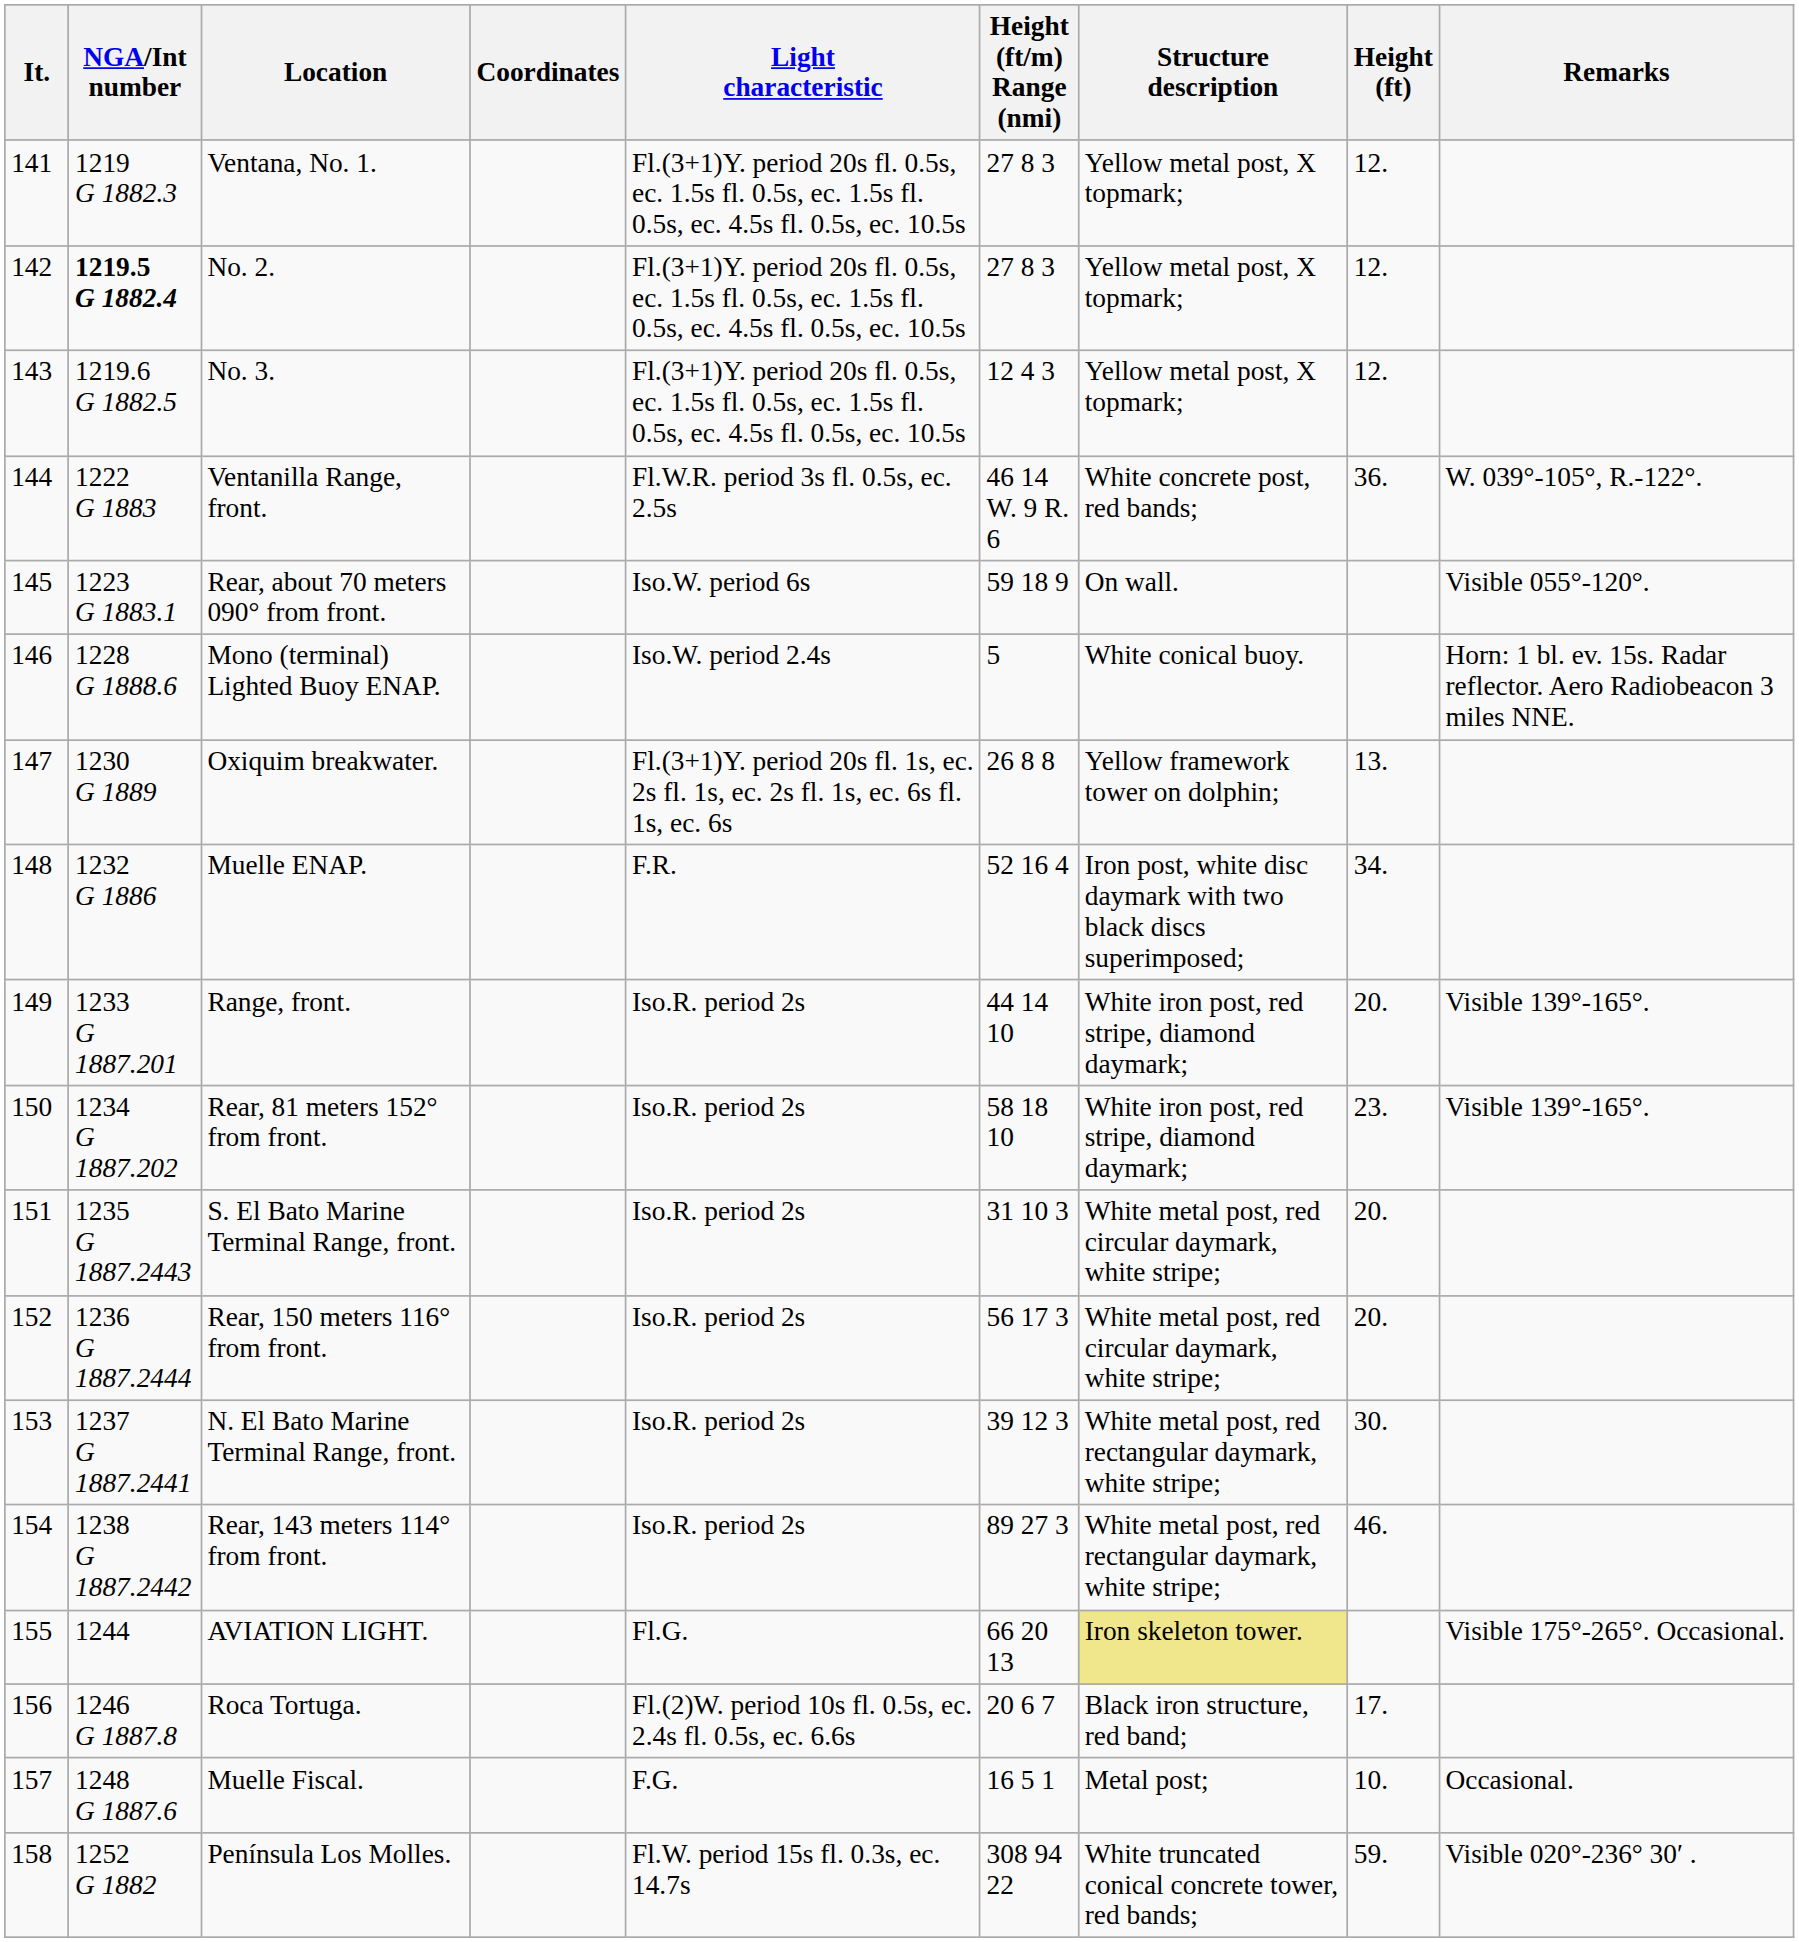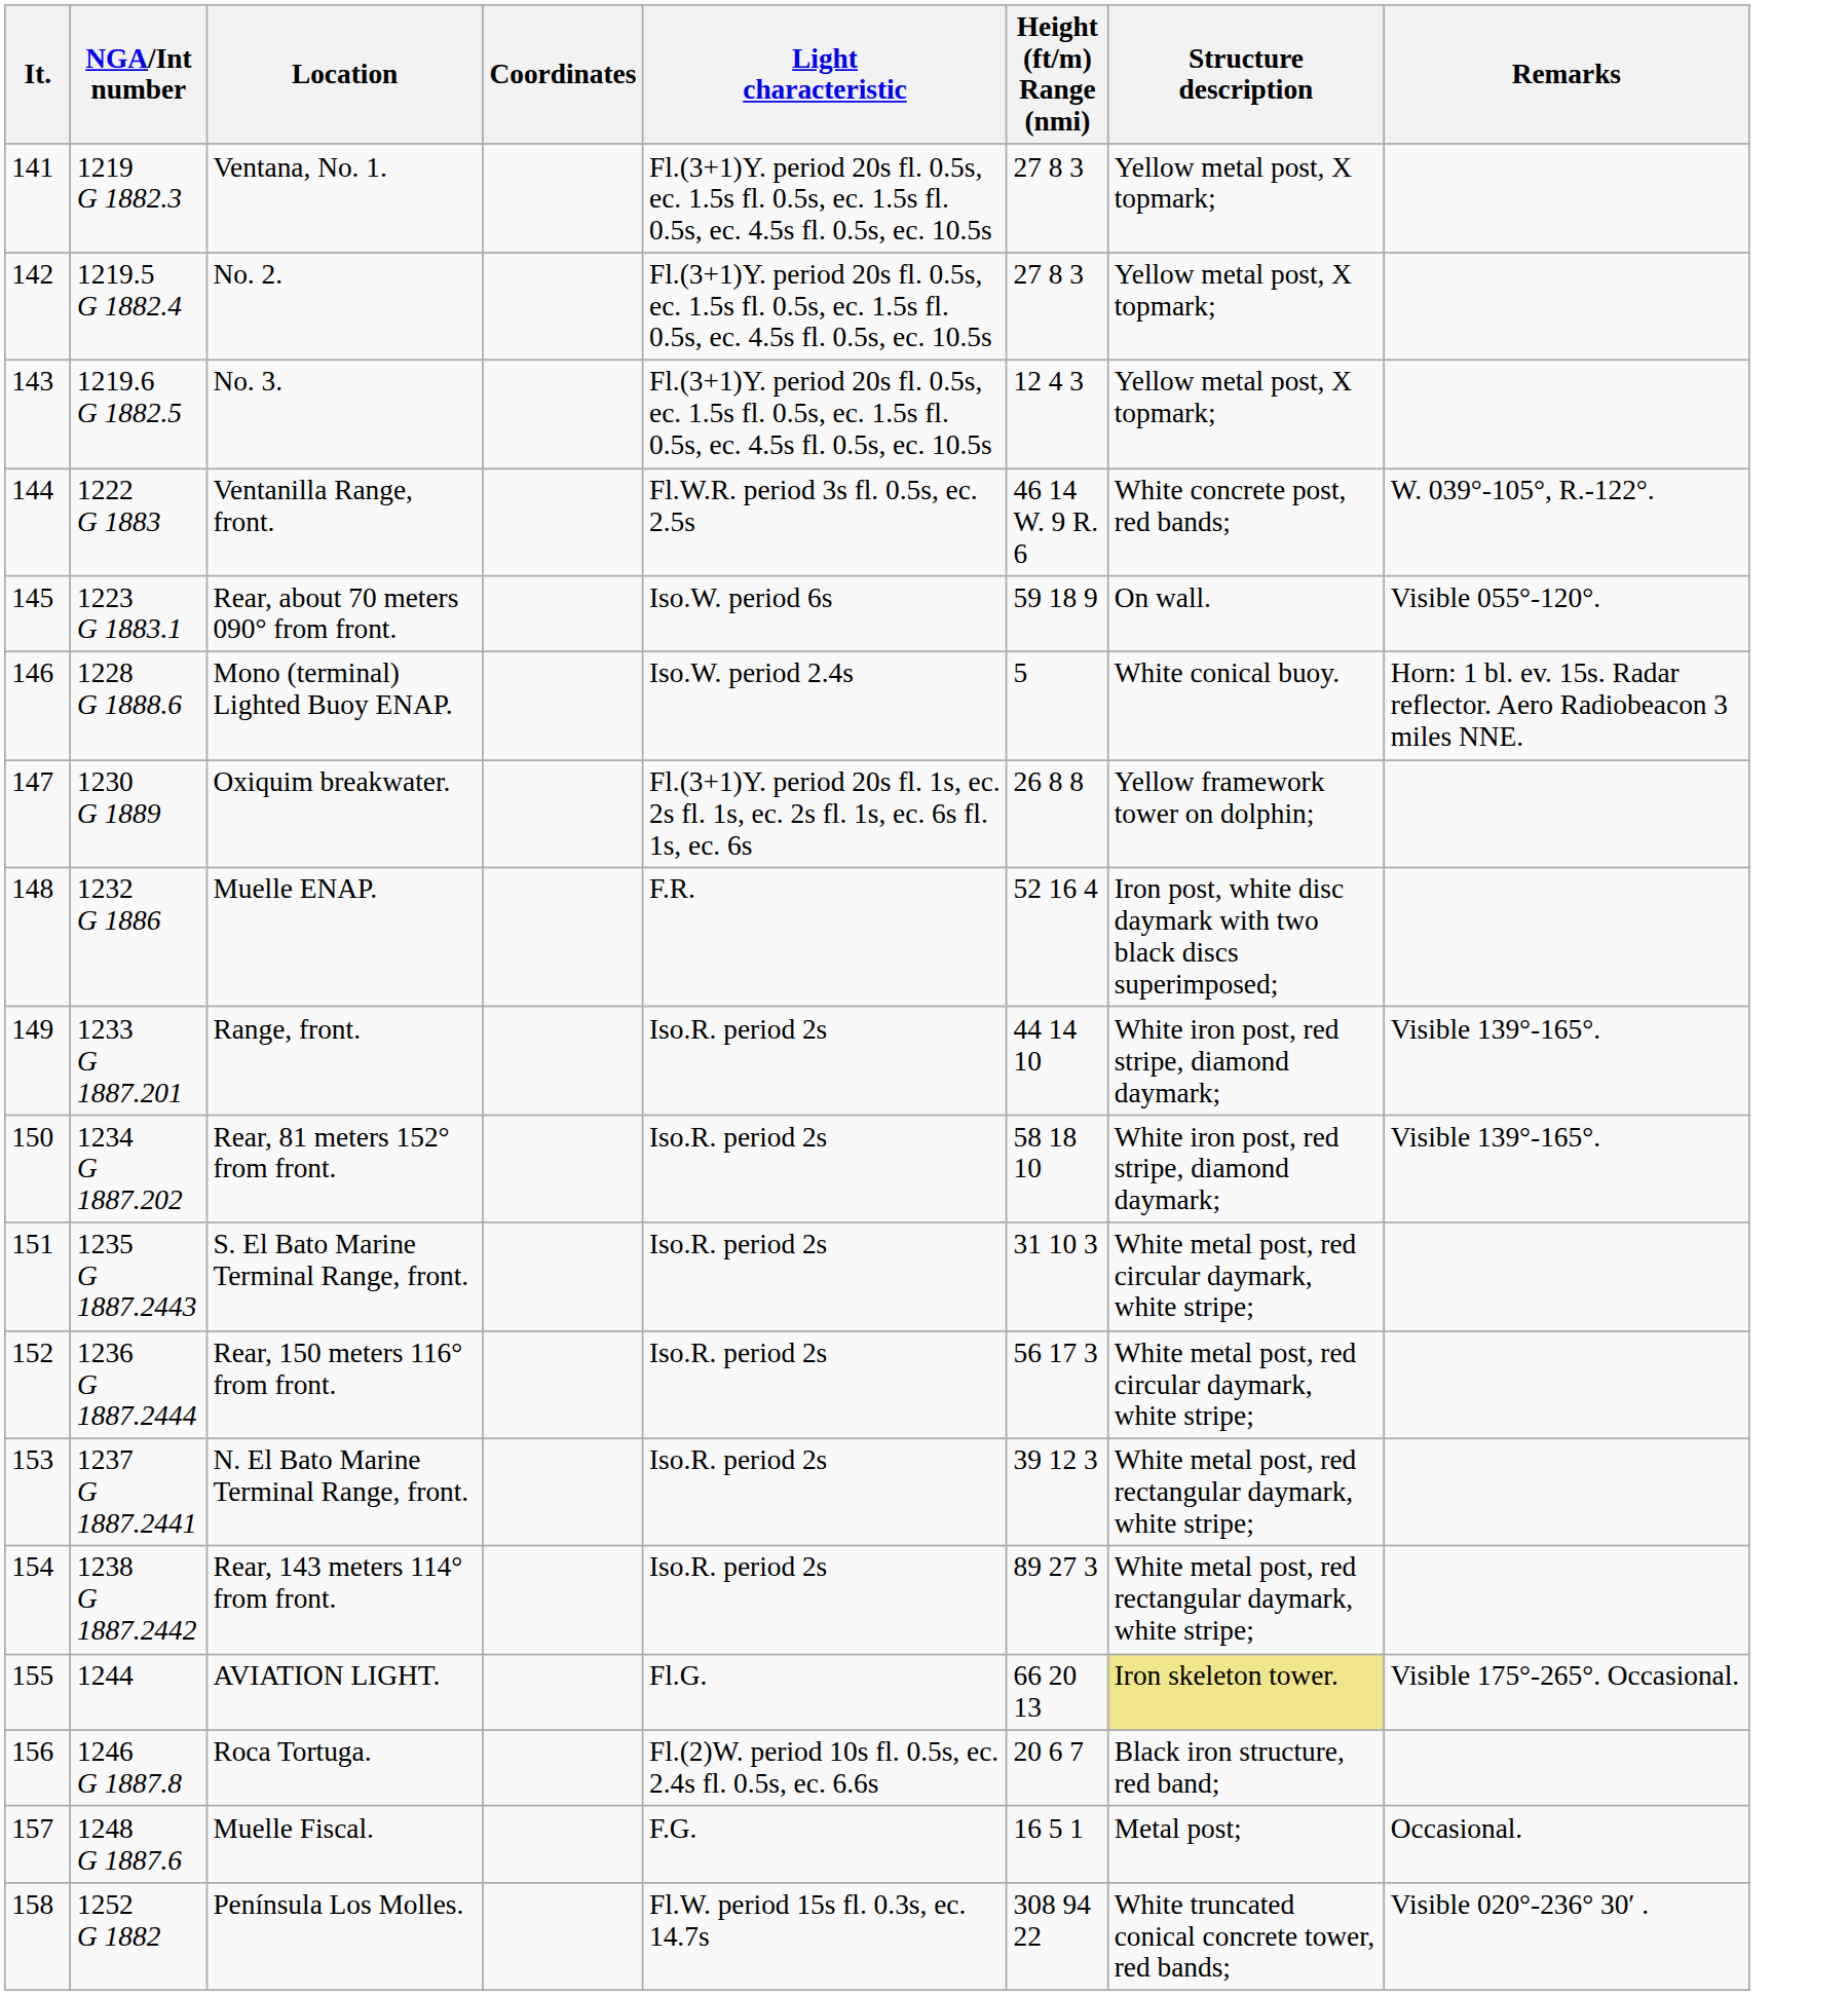- column: Height (ft) | 12. | 12. | 12. | 36. | 13. | 34. | 20. | 23. | 20. | 20. | 30. | 46. | 17. | 10. | 59.
No. 2. | NGA/Int number: bold -> normal
